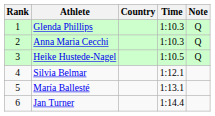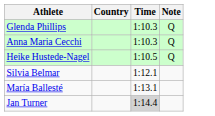- column: Rank | 1 | 2 | 3 | 4 | 5 | 6
Jan Turner | Time: no background -> lightgrey background
